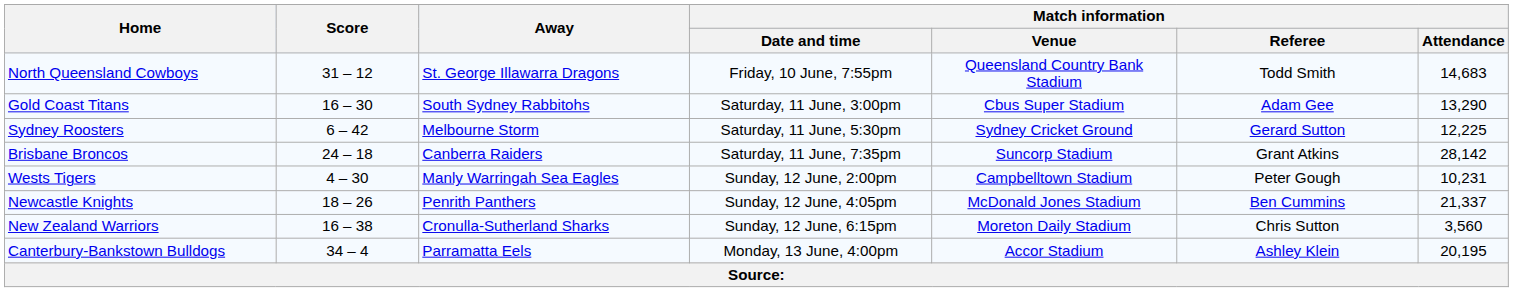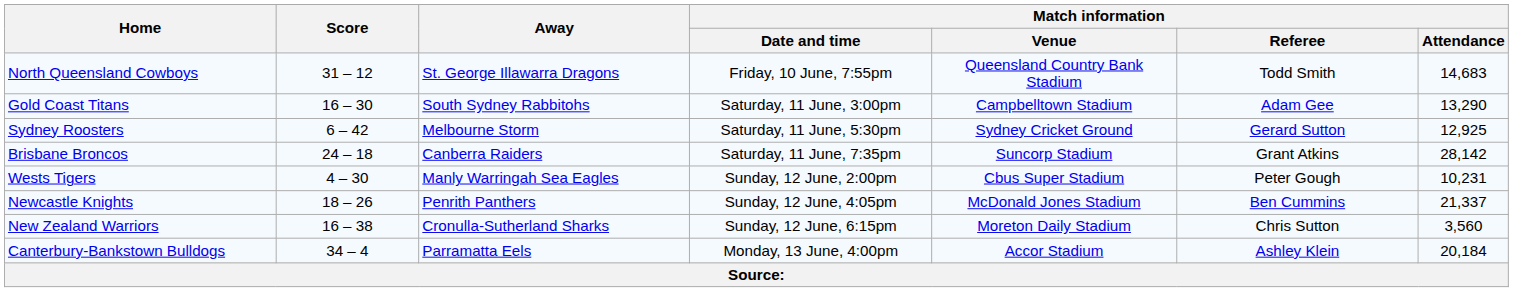Gold Coast Titans | Match information / Venue: Cbus Super Stadium -> Campbelltown Stadium
Sydney Roosters | Match information / Attendance: 12,225 -> 12,925
Wests Tigers | Match information / Venue: Campbelltown Stadium -> Cbus Super Stadium
Canterbury-Bankstown Bulldogs | Match information / Attendance: 20,195 -> 20,184
